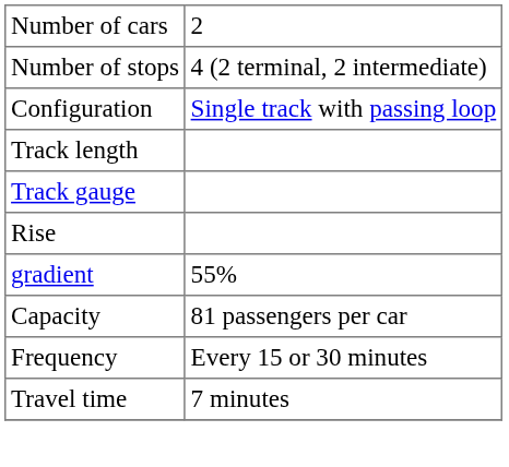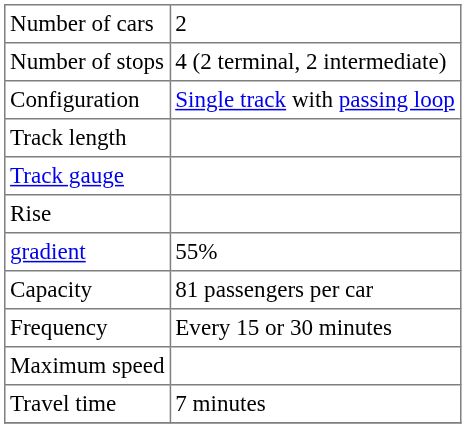+ row: Maximum speed
